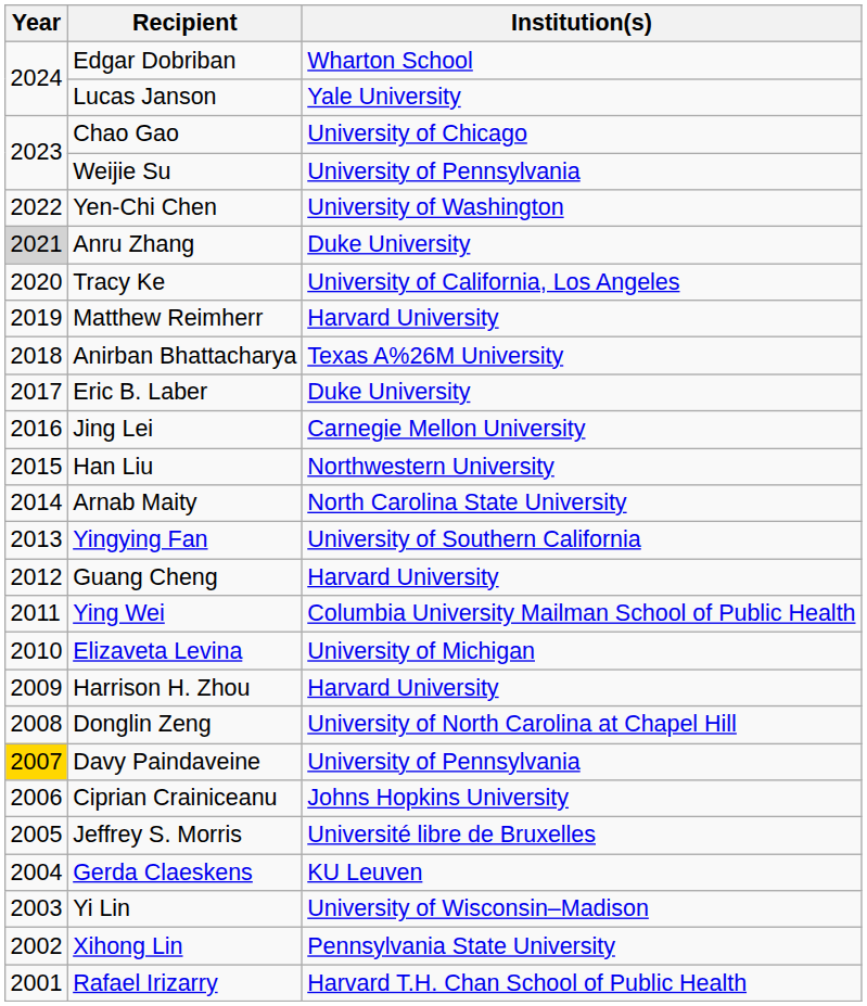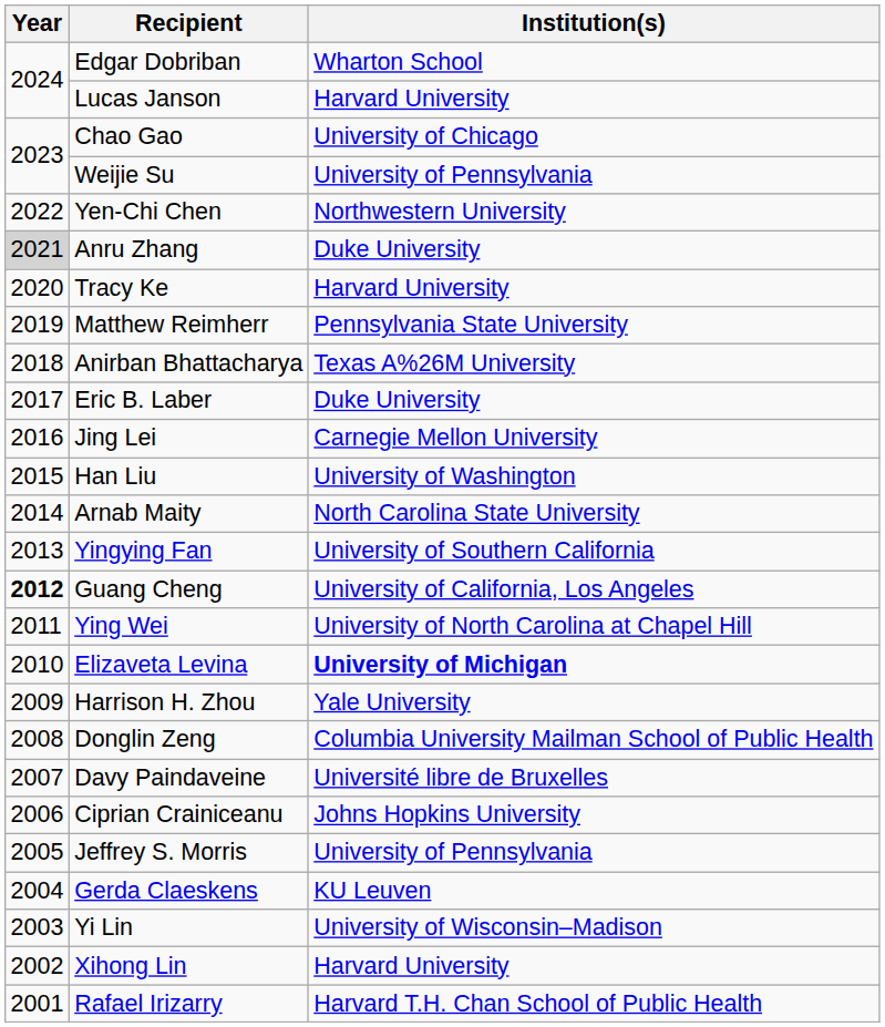Lucas Janson | Institution(s): Yale University -> Harvard University
Yen-Chi Chen | Institution(s): University of Washington -> Northwestern University
Tracy Ke | Institution(s): University of California, Los Angeles -> Harvard University
Matthew Reimherr | Institution(s): Harvard University -> Pennsylvania State University
Han Liu | Institution(s): Northwestern University -> University of Washington
Guang Cheng | Year: normal -> bold
Guang Cheng | Institution(s): Harvard University -> University of California, Los Angeles
Ying Wei | Institution(s): Columbia University Mailman School of Public Health -> University of North Carolina at Chapel Hill
Elizaveta Levina | Institution(s): normal -> bold
Harrison H. Zhou | Institution(s): Harvard University -> Yale University
Donglin Zeng | Institution(s): University of North Carolina at Chapel Hill -> Columbia University Mailman School of Public Health
Davy Paindaveine | Year: gold background -> no background
Davy Paindaveine | Institution(s): University of Pennsylvania -> Université libre de Bruxelles
Jeffrey S. Morris | Institution(s): Université libre de Bruxelles -> University of Pennsylvania
Xihong Lin | Institution(s): Pennsylvania State University -> Harvard University
